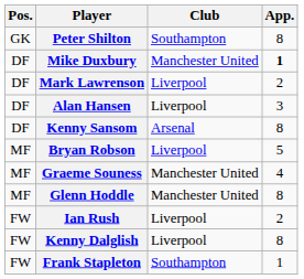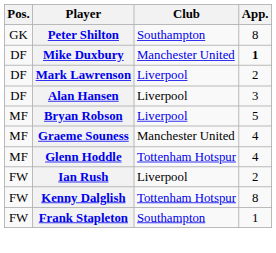- row: DF | Kenny Sansom | Arsenal | 8
Glenn Hoddle | Club: Manchester United -> Tottenham Hotspur
Glenn Hoddle | App.: 8 -> 4
Kenny Dalglish | Club: Liverpool -> Tottenham Hotspur
